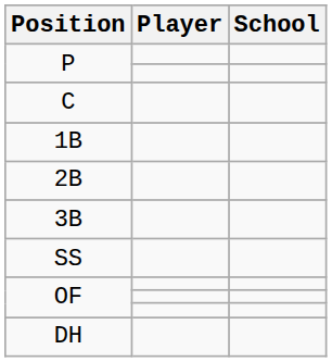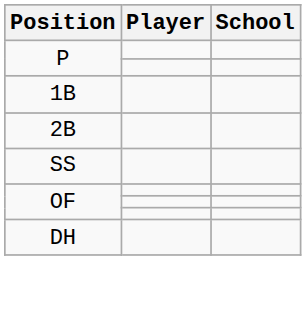- row: C
- row: 3B
